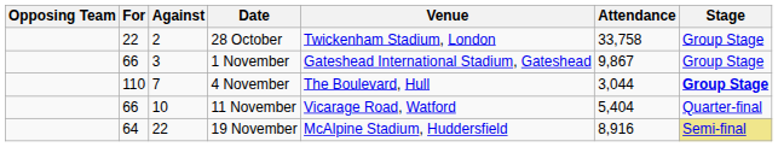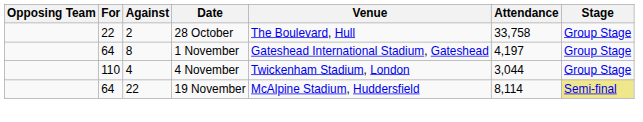28 October | Venue: Twickenham Stadium, London -> The Boulevard, Hull
1 November | For: 66 -> 64
1 November | Against: 3 -> 8
1 November | Attendance: 9,867 -> 4,197
4 November | Against: 7 -> 4
4 November | Venue: The Boulevard, Hull -> Twickenham Stadium, London
4 November | Stage: bold -> normal
- row: 66 | 10 | 11 November | Vicarage Road, Watford | 5,404 | Quarter-final
19 November | Attendance: 8,916 -> 8,114
